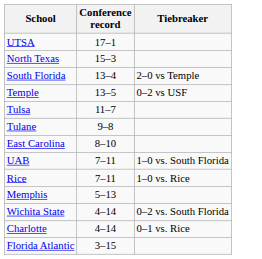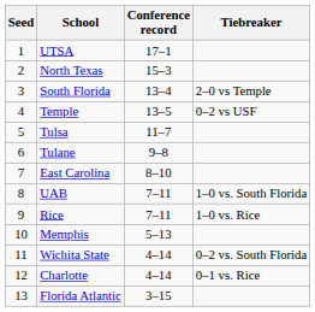+ column: Seed | 1 | 2 | 3 | 4 | 5 | 6 | 7 | 8 | 9 | 10 | 11 | 12 | 13
